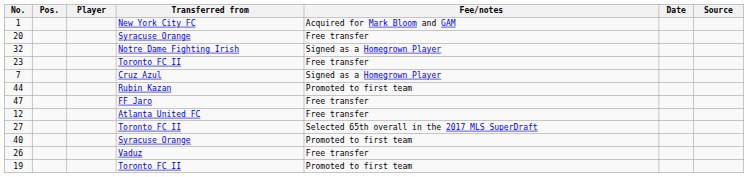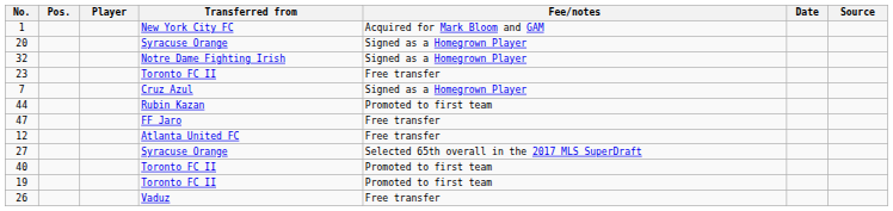20 | Fee/notes: Free transfer -> Signed as a Homegrown Player
27 | Transferred from: Toronto FC II -> Syracuse Orange
40 | Transferred from: Syracuse Orange -> Toronto FC II
rows swapped: 19 <-> 26
